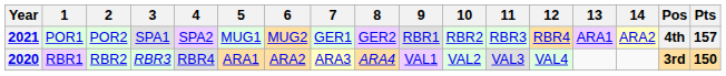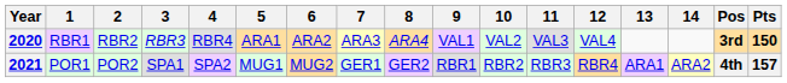rows swapped: 2020 <-> 2021
